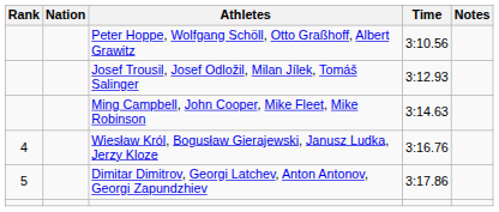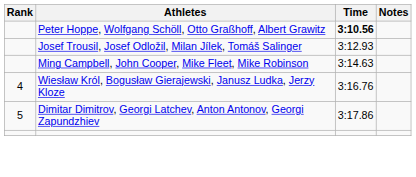- column: Nation
Peter Hoppe, Wolfgang Schöll, Otto Graßhoff, Albert Grawitz | Time: normal -> bold
